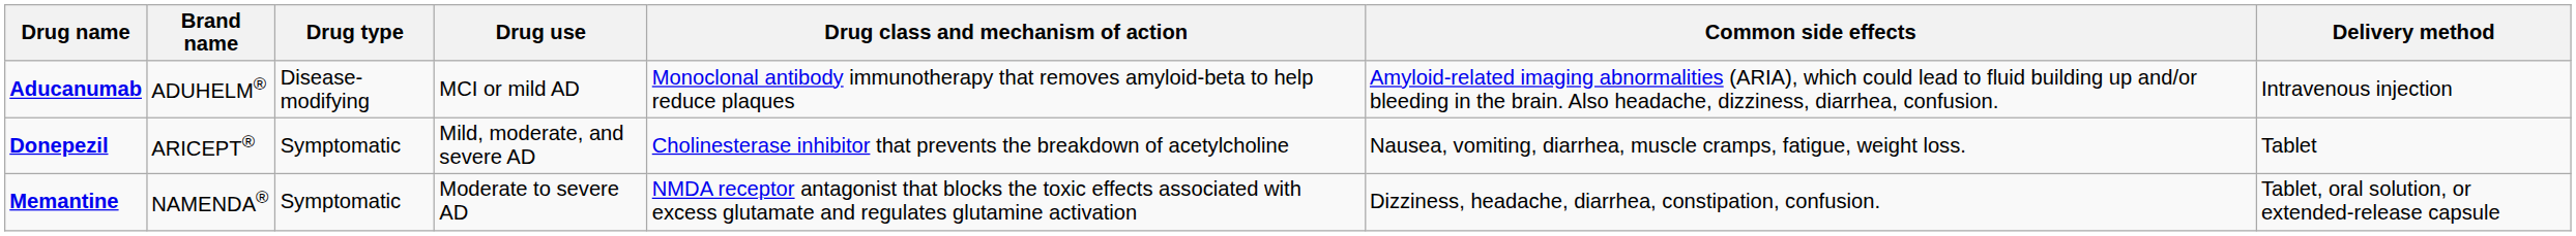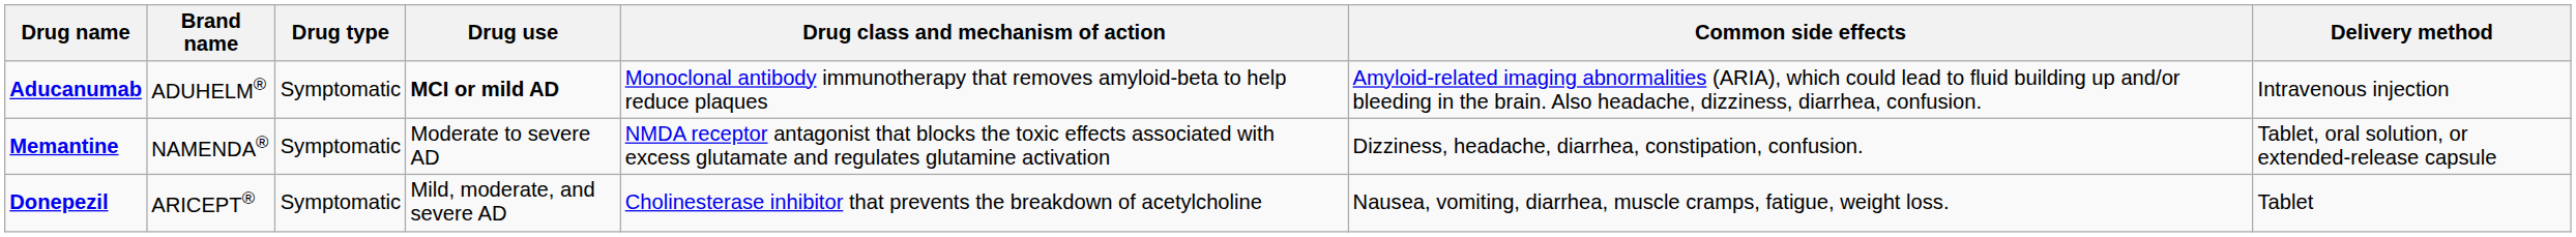Aducanumab | Drug type: Disease-modifying -> Symptomatic
Aducanumab | Drug use: normal -> bold
rows swapped: Donepezil <-> Memantine
